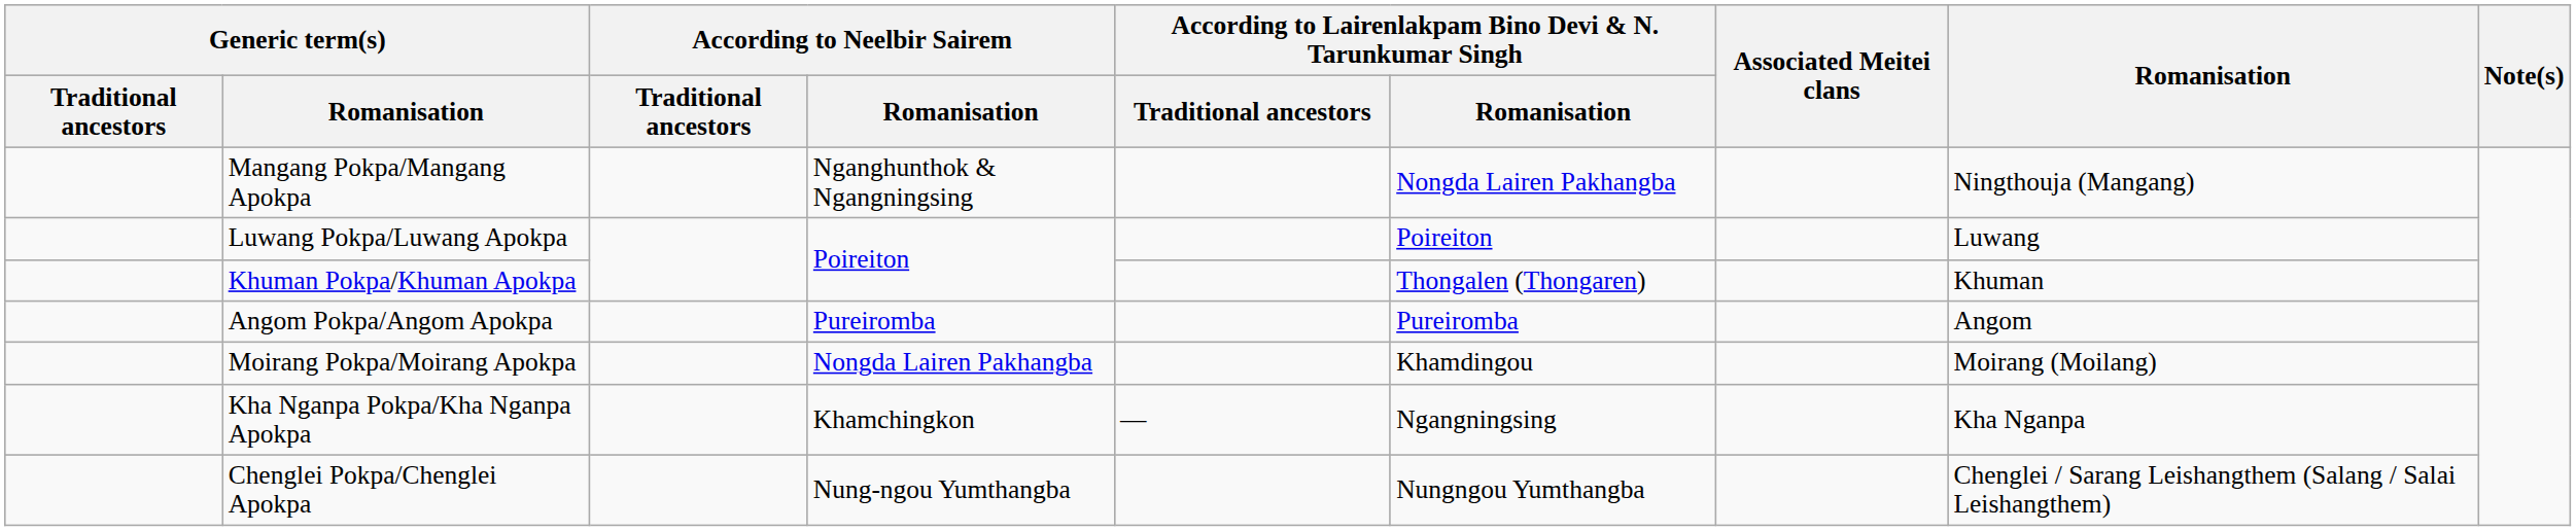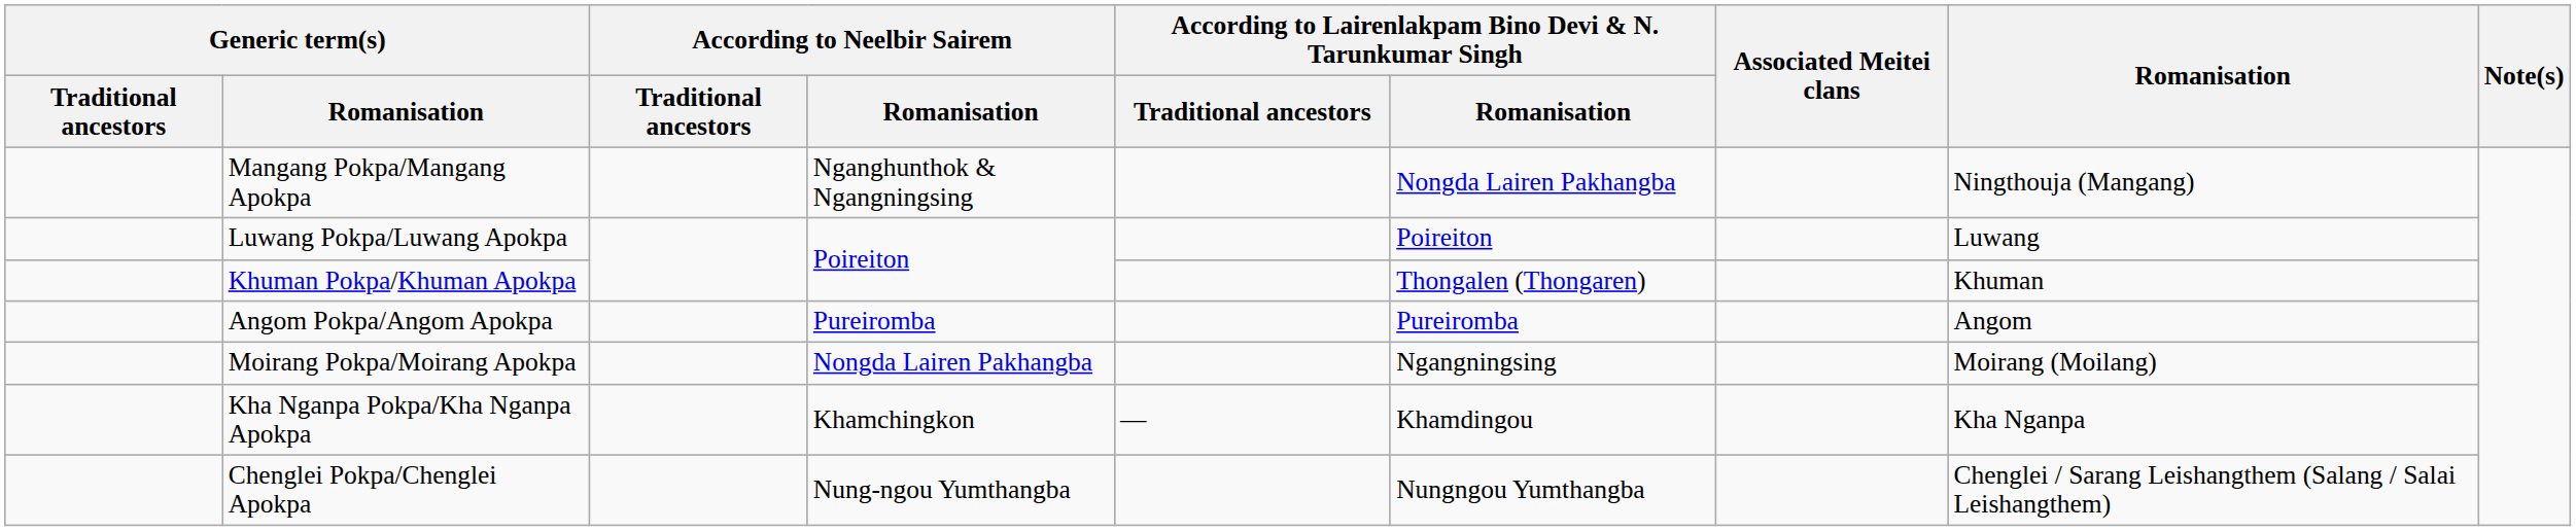Moirang Pokpa/Moirang Apokpa | column 6: Khamdingou -> Ngangningsing
Kha Nganpa Pokpa/Kha Nganpa Apokpa | column 6: Ngangningsing -> Khamdingou
